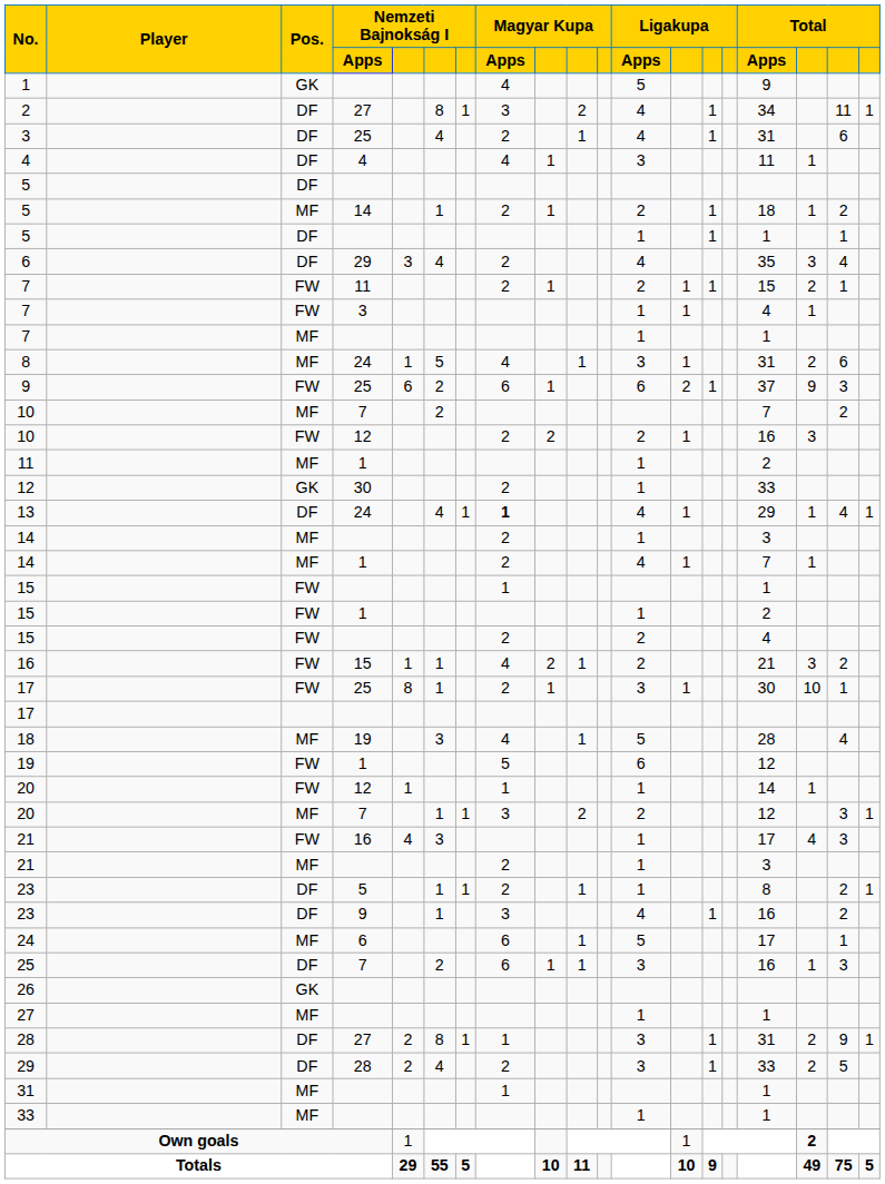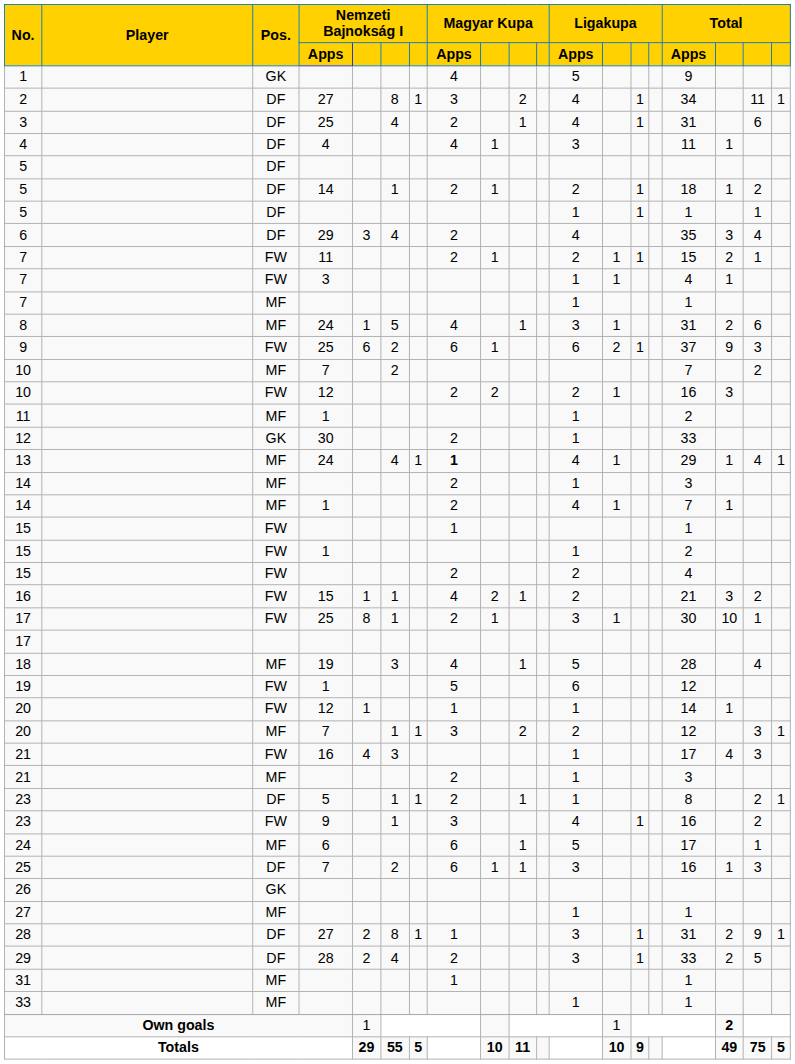5 / 14 | Pos.: MF -> DF
13 | Pos.: DF -> MF
23 / 9 | Pos.: DF -> FW
